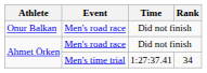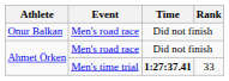Ahmet Örken / Men's time trial | Time: normal -> bold
Ahmet Örken / Men's time trial | Rank: 34 -> 33
